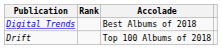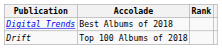columns swapped: Accolade <-> Rank
